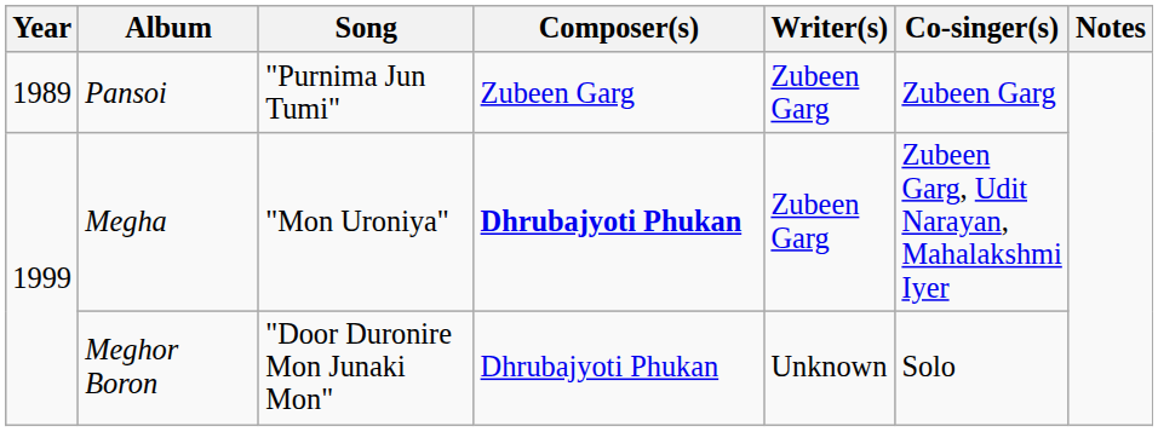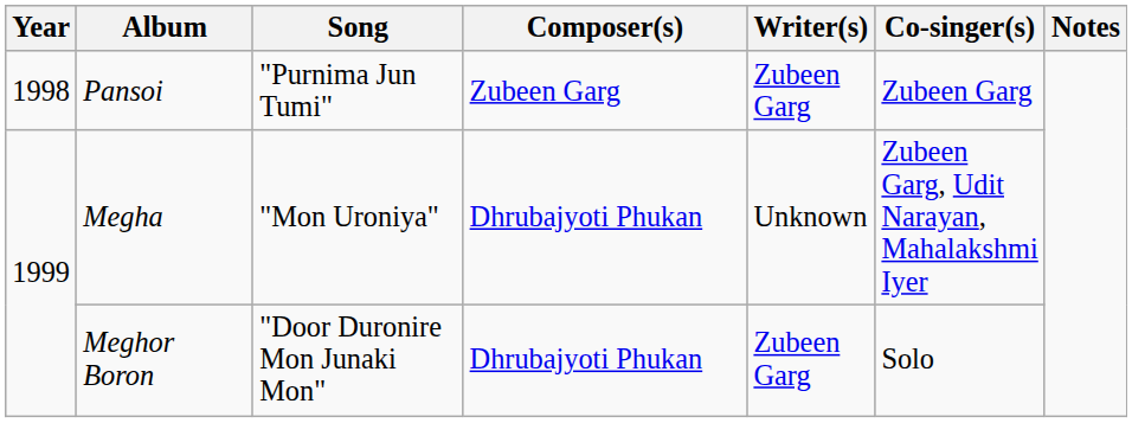Pansoi | Year: 1989 -> 1998
Megha | Composer(s): bold -> normal
Megha | Writer(s): Zubeen Garg -> Unknown
Meghor Boron | Writer(s): Unknown -> Zubeen Garg
